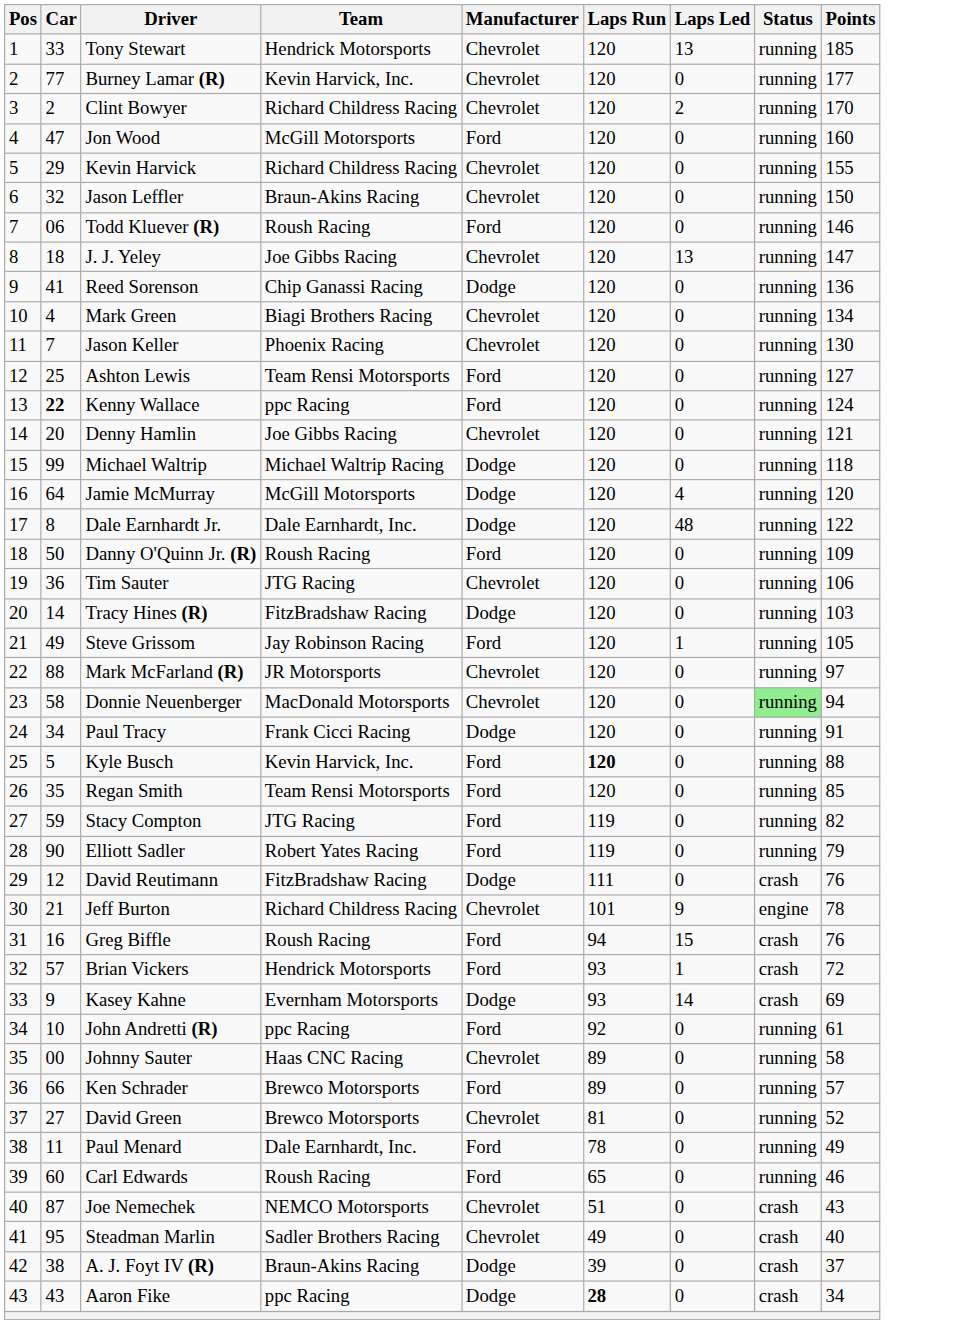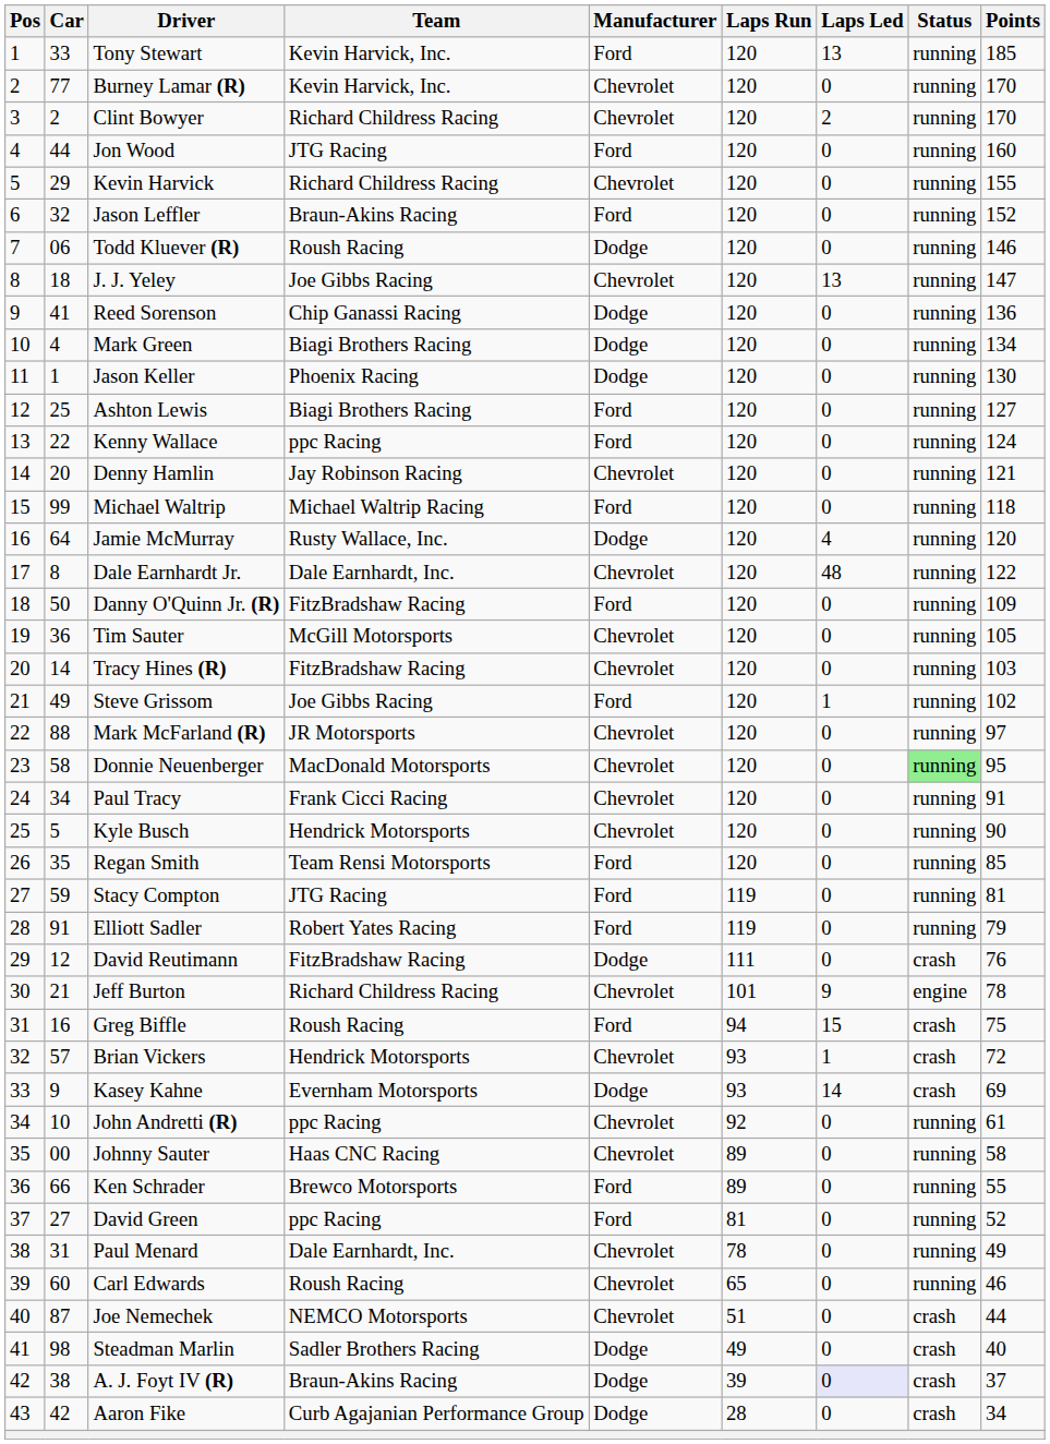Tony Stewart | Team: Hendrick Motorsports -> Kevin Harvick, Inc.
Tony Stewart | Manufacturer: Chevrolet -> Ford
Burney Lamar (R) | Points: 177 -> 170
Jon Wood | Car: 47 -> 44
Jon Wood | Team: McGill Motorsports -> JTG Racing
Jason Leffler | Manufacturer: Chevrolet -> Ford
Jason Leffler | Points: 150 -> 152
Todd Kluever (R) | Manufacturer: Ford -> Dodge
Mark Green | Manufacturer: Chevrolet -> Dodge
Jason Keller | Car: 7 -> 1
Jason Keller | Manufacturer: Chevrolet -> Dodge
Ashton Lewis | Team: Team Rensi Motorsports -> Biagi Brothers Racing
Kenny Wallace | Car: bold -> normal
Denny Hamlin | Team: Joe Gibbs Racing -> Jay Robinson Racing
Michael Waltrip | Manufacturer: Dodge -> Ford
Jamie McMurray | Team: McGill Motorsports -> Rusty Wallace, Inc.
Dale Earnhardt Jr. | Manufacturer: Dodge -> Chevrolet
Danny O'Quinn Jr. (R) | Team: Roush Racing -> FitzBradshaw Racing
Tim Sauter | Team: JTG Racing -> McGill Motorsports
Tim Sauter | Points: 106 -> 105
Tracy Hines (R) | Manufacturer: Dodge -> Chevrolet
Steve Grissom | Team: Jay Robinson Racing -> Joe Gibbs Racing
Steve Grissom | Points: 105 -> 102
Donnie Neuenberger | Points: 94 -> 95
Paul Tracy | Manufacturer: Dodge -> Chevrolet
Kyle Busch | Team: Kevin Harvick, Inc. -> Hendrick Motorsports
Kyle Busch | Manufacturer: Ford -> Chevrolet
Kyle Busch | Laps Run: bold -> normal
Kyle Busch | Points: 88 -> 90
Stacy Compton | Points: 82 -> 81
Elliott Sadler | Car: 90 -> 91
Greg Biffle | Points: 76 -> 75
Brian Vickers | Manufacturer: Ford -> Chevrolet
John Andretti (R) | Manufacturer: Ford -> Chevrolet
Ken Schrader | Points: 57 -> 55
David Green | Team: Brewco Motorsports -> ppc Racing
David Green | Manufacturer: Chevrolet -> Ford
Paul Menard | Car: 11 -> 31
Paul Menard | Manufacturer: Ford -> Chevrolet
Carl Edwards | Manufacturer: Ford -> Chevrolet
Joe Nemechek | Points: 43 -> 44
Steadman Marlin | Car: 95 -> 98
Steadman Marlin | Manufacturer: Chevrolet -> Dodge
A. J. Foyt IV (R) | Laps Led: no background -> lavender background
Aaron Fike | Car: 43 -> 42
Aaron Fike | Team: ppc Racing -> Curb Agajanian Performance Group
Aaron Fike | Laps Run: bold -> normal
